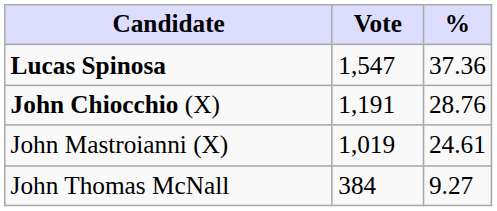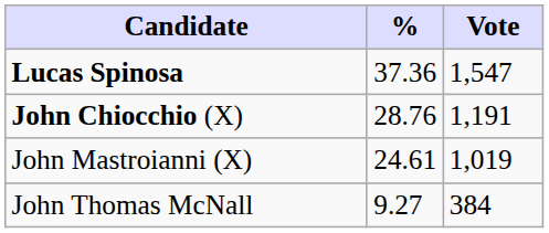columns swapped: Vote <-> %
